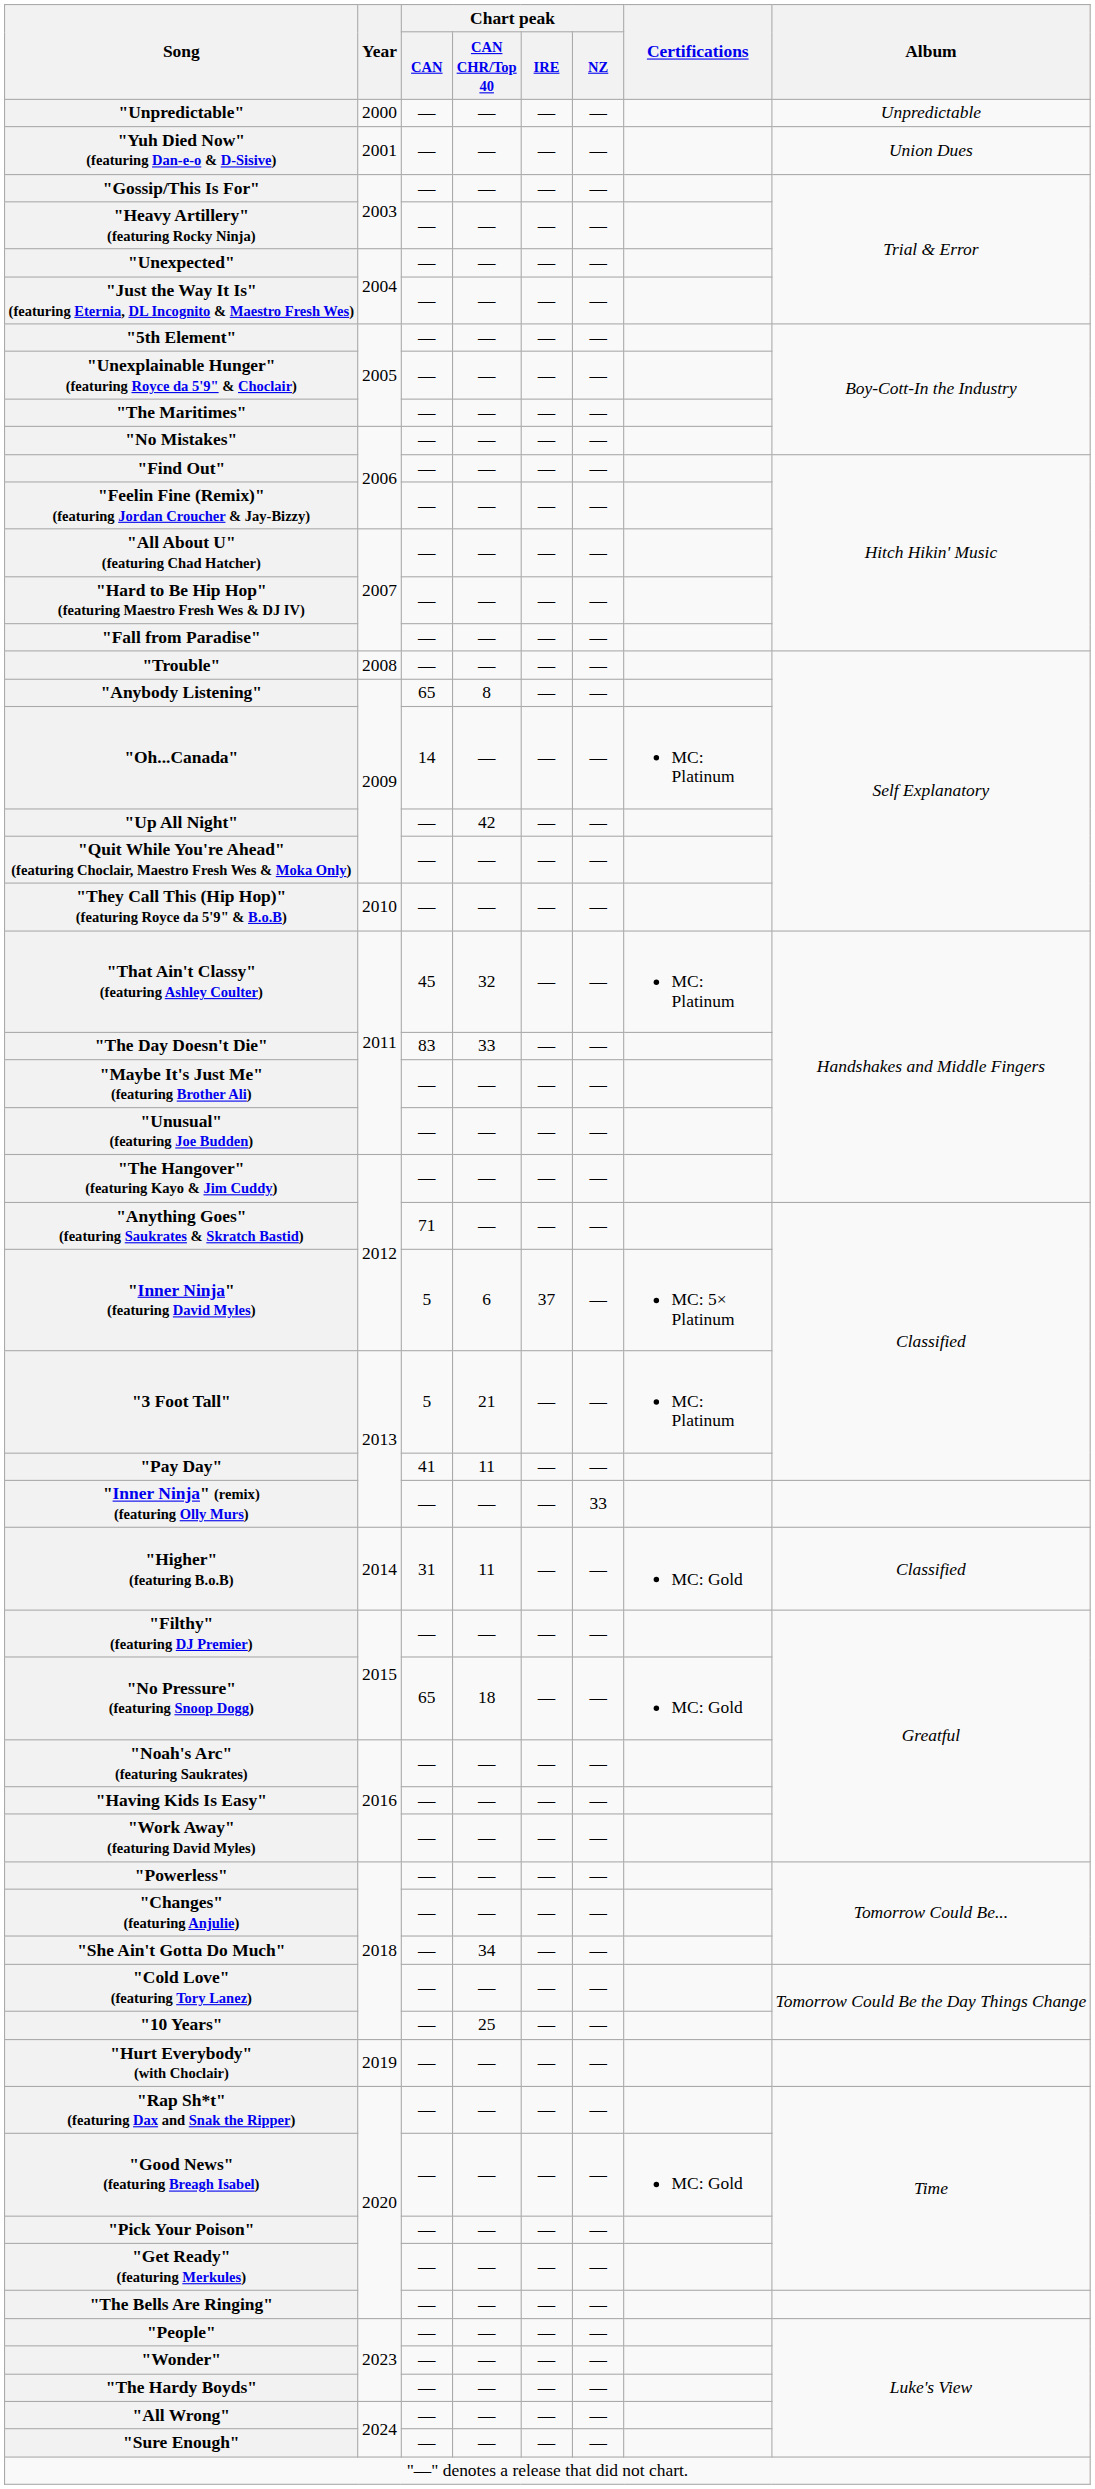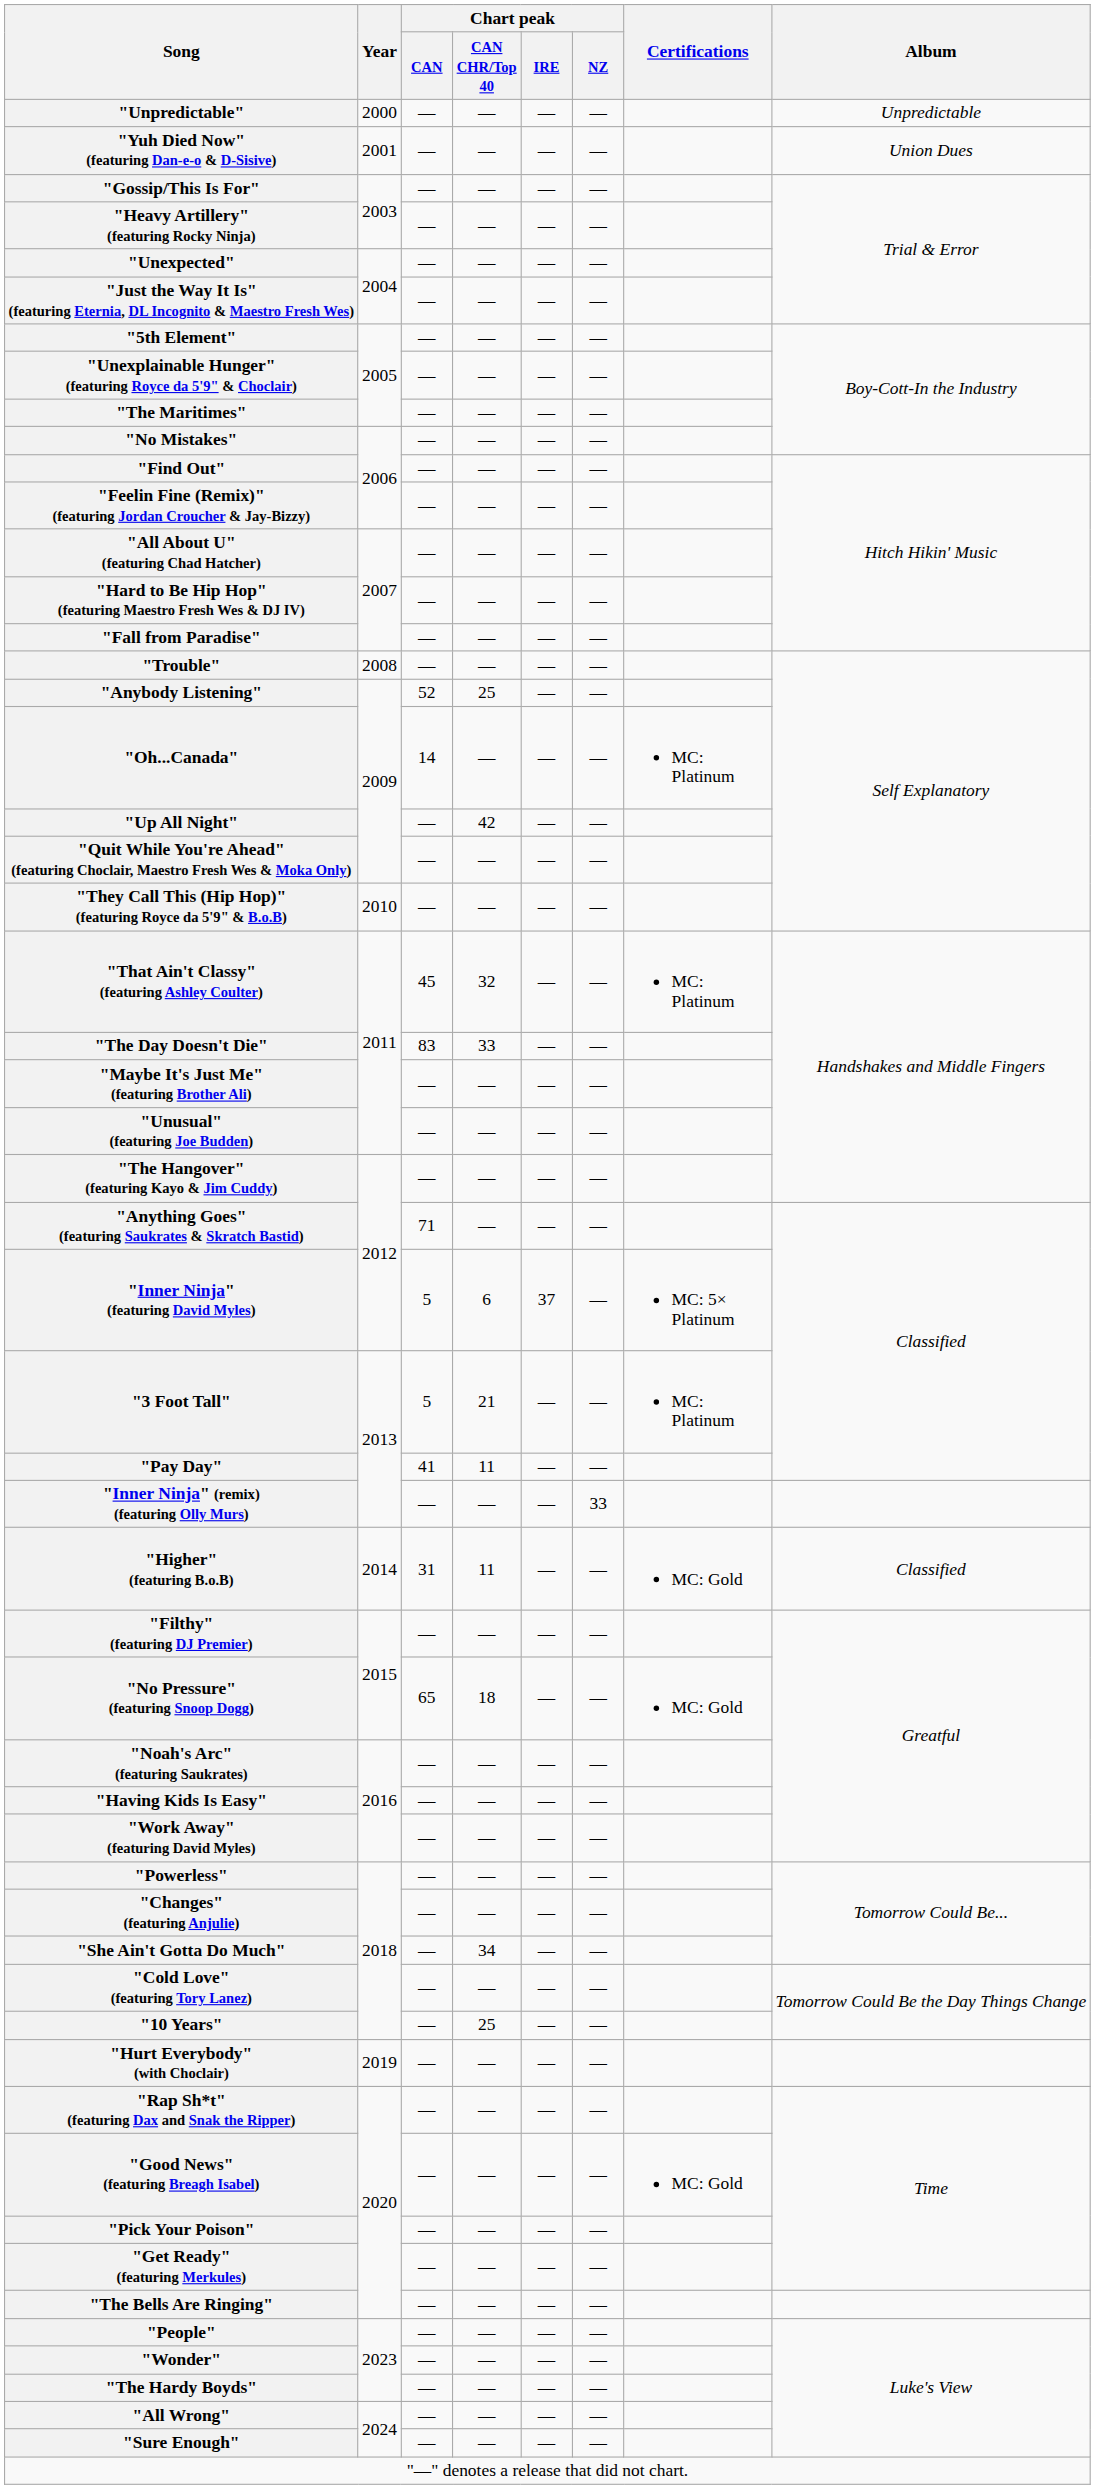"Anybody Listening" | Chart peak / CAN: 65 -> 52
"Anybody Listening" | Chart peak / CAN CHR/Top 40: 8 -> 25
